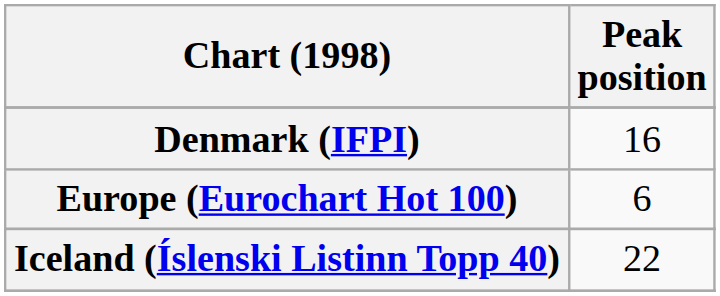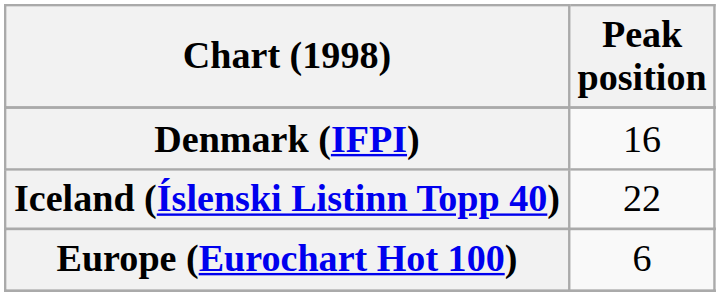rows swapped: Europe (Eurochart Hot 100) <-> Iceland (Íslenski Listinn Topp 40)
